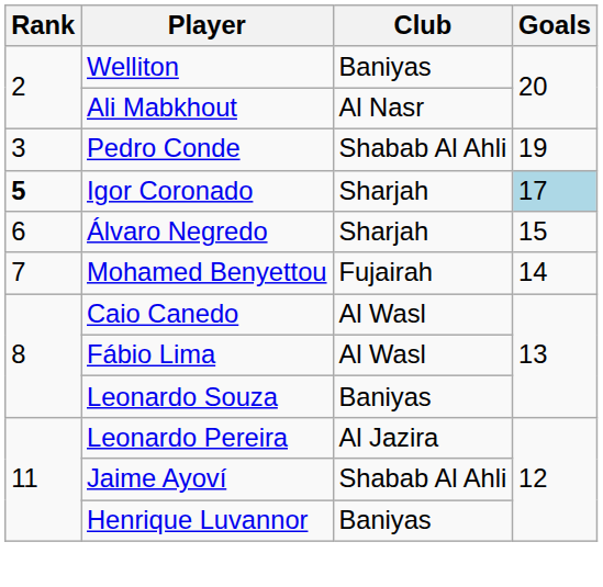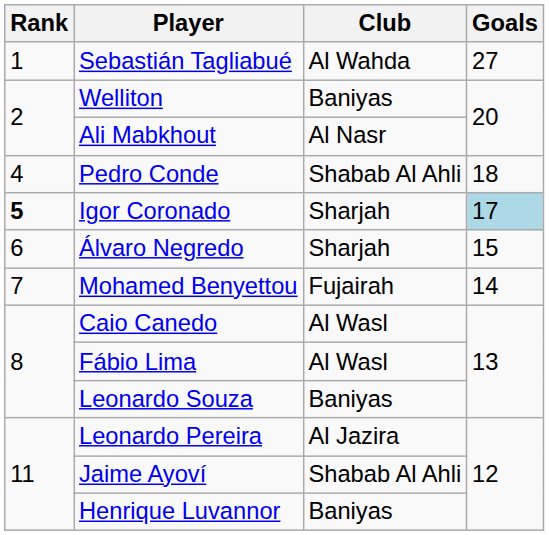+ row: 1 | Sebastián Tagliabué | Al Wahda | 27
Pedro Conde | Rank: 3 -> 4
Pedro Conde | Goals: 19 -> 18
